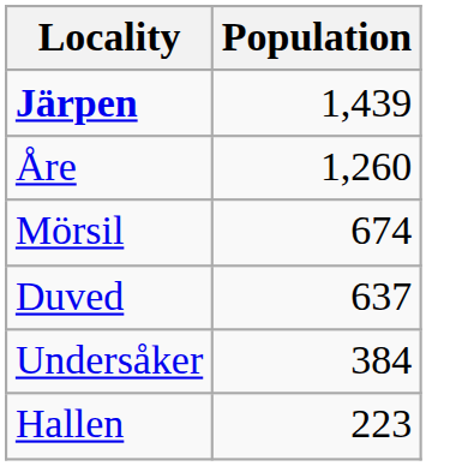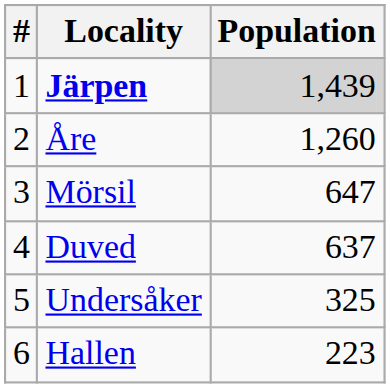+ column: # | 1 | 2 | 3 | 4 | 5 | 6
Järpen | Population: no background -> lightgrey background
Mörsil | Population: 674 -> 647
Undersåker | Population: 384 -> 325
